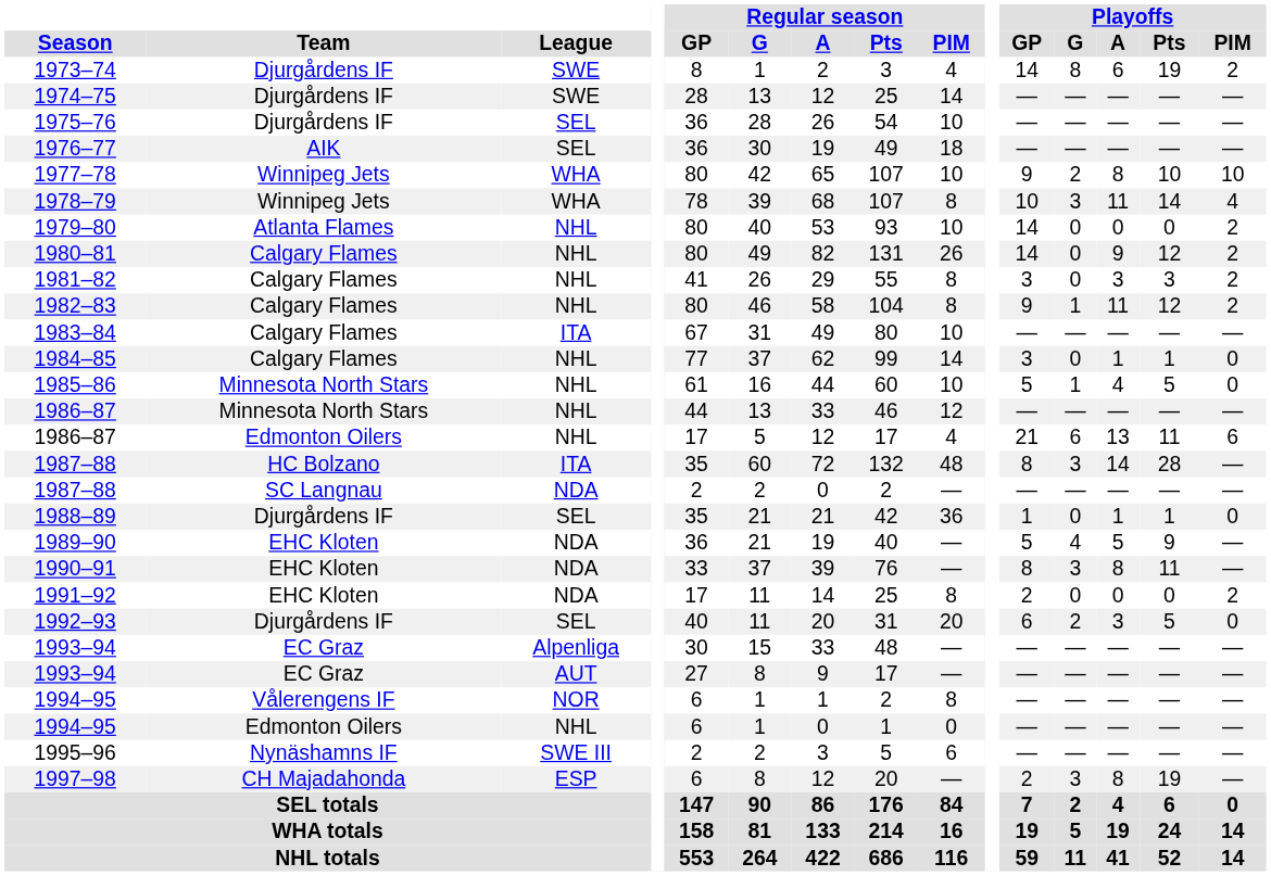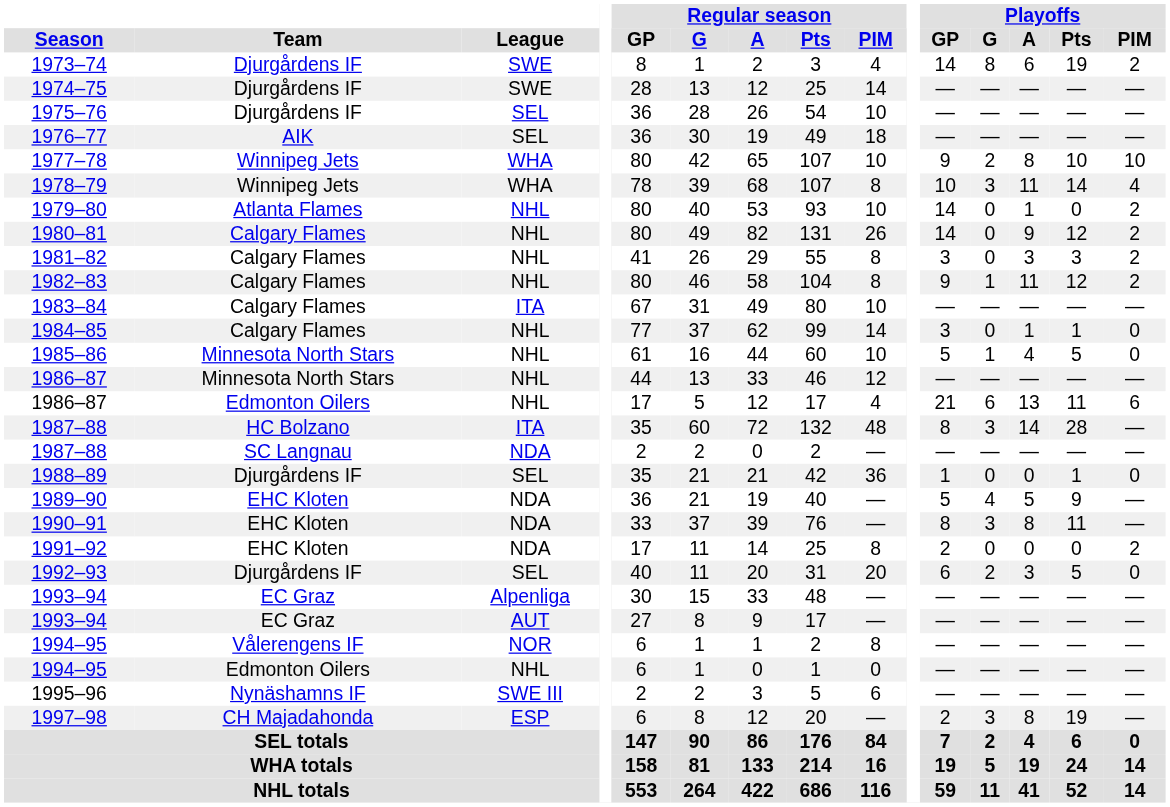1979–80 | Playoffs / A: 0 -> 1
1988–89 | Playoffs / A: 1 -> 0
